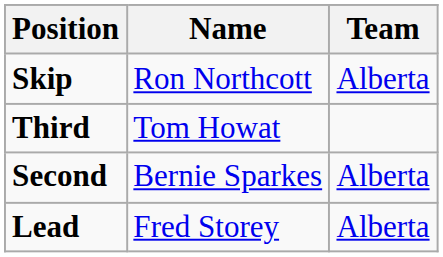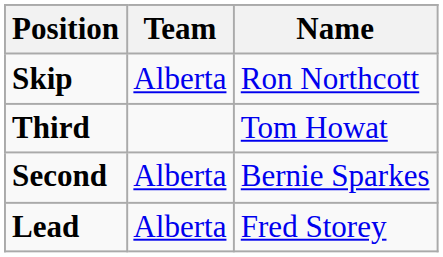columns swapped: Name <-> Team
